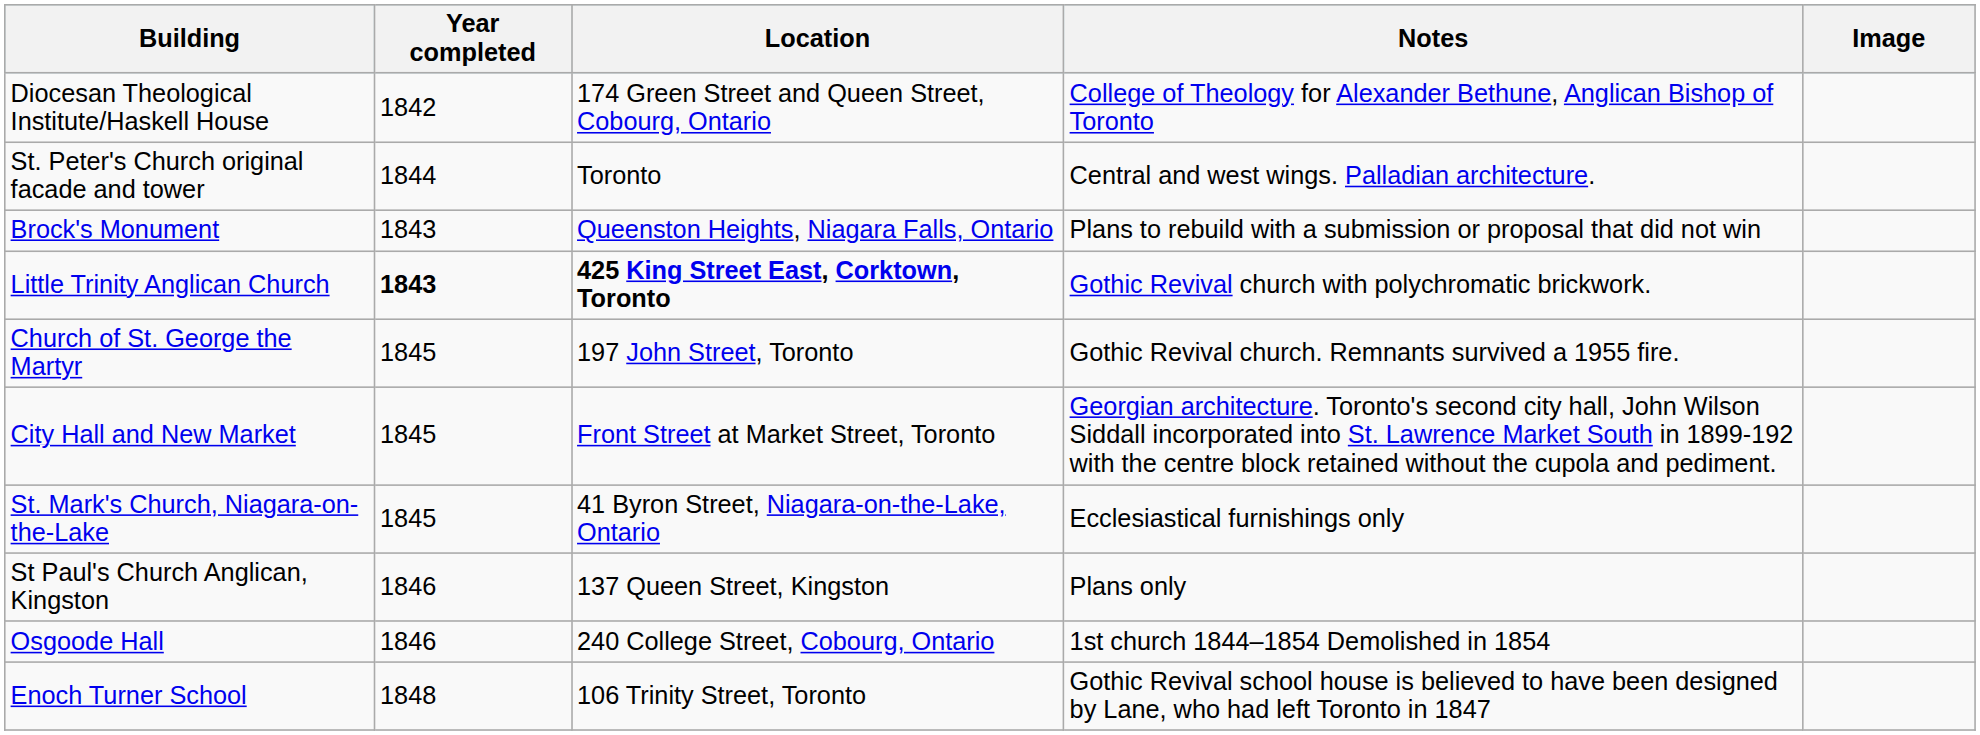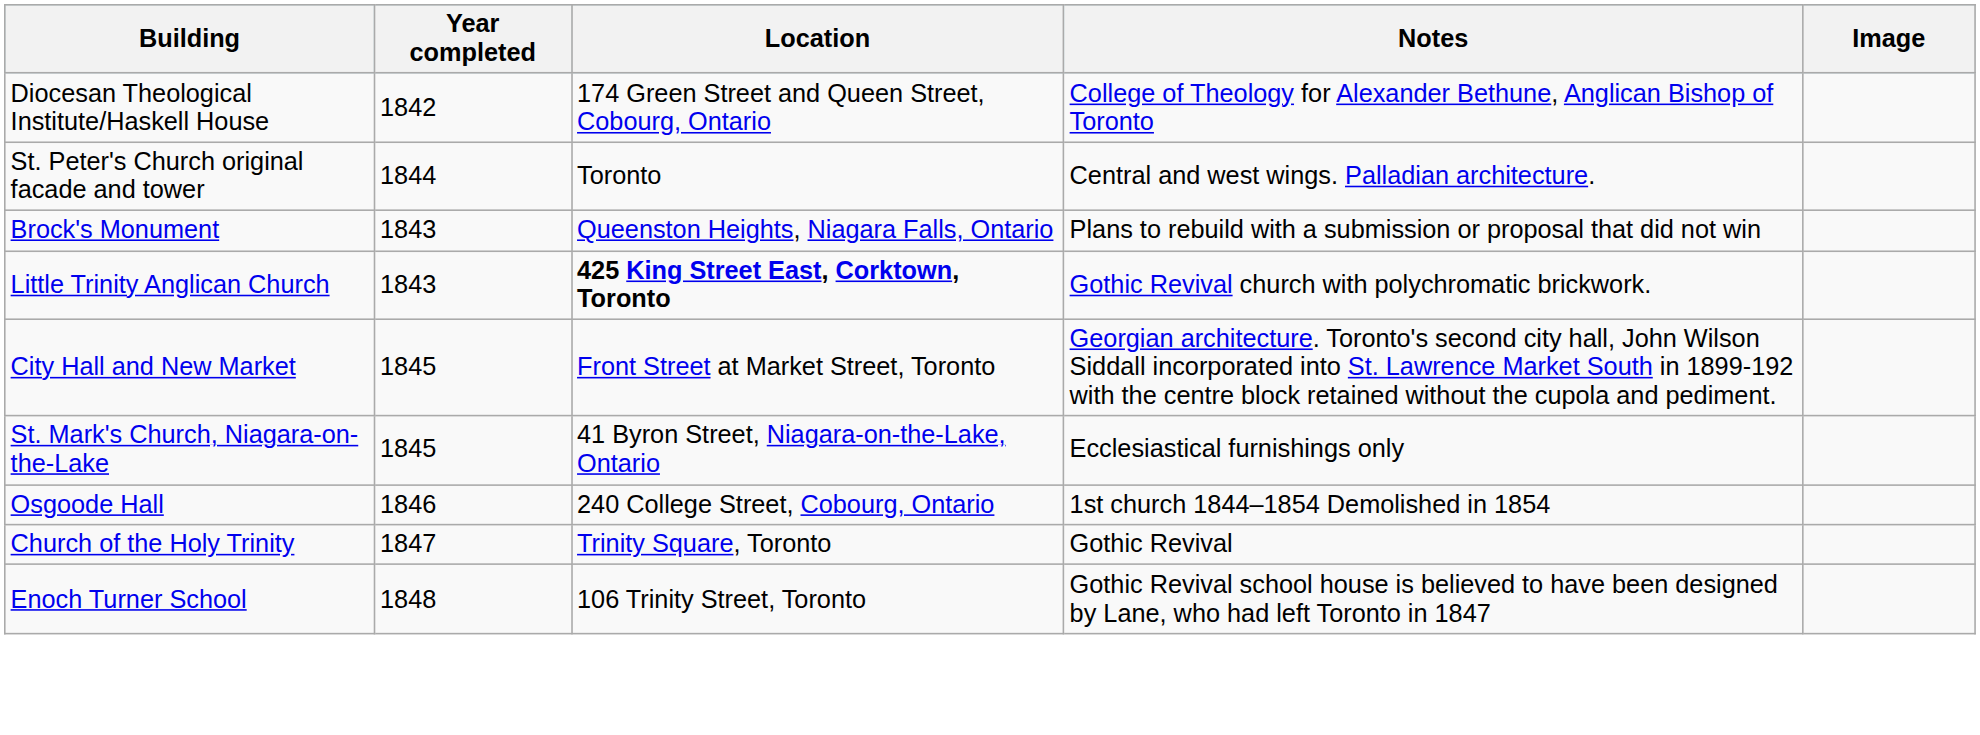Little Trinity Anglican Church | Year completed: bold -> normal
- row: Church of St. George the Martyr | 1845 | 197 John Street, Toronto | Gothic Revival church. Remnants survived a 1955 fire.
- row: St Paul's Church Anglican, Kingston | 1846 | 137 Queen Street, Kingston | Plans only
+ row: Church of the Holy Trinity | 1847 | Trinity Square, Toronto | Gothic Revival
